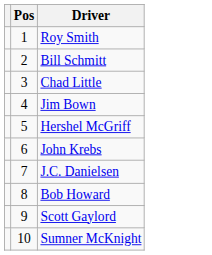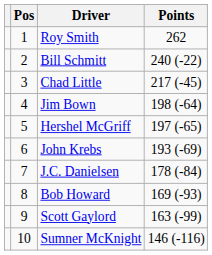+ column: Points | 262 | 240 (-22) | 217 (-45) | 198 (-64) | 197 (-65) | 193 (-69) | 178 (-84) | 169 (-93) | 163 (-99) | 146 (-116)
